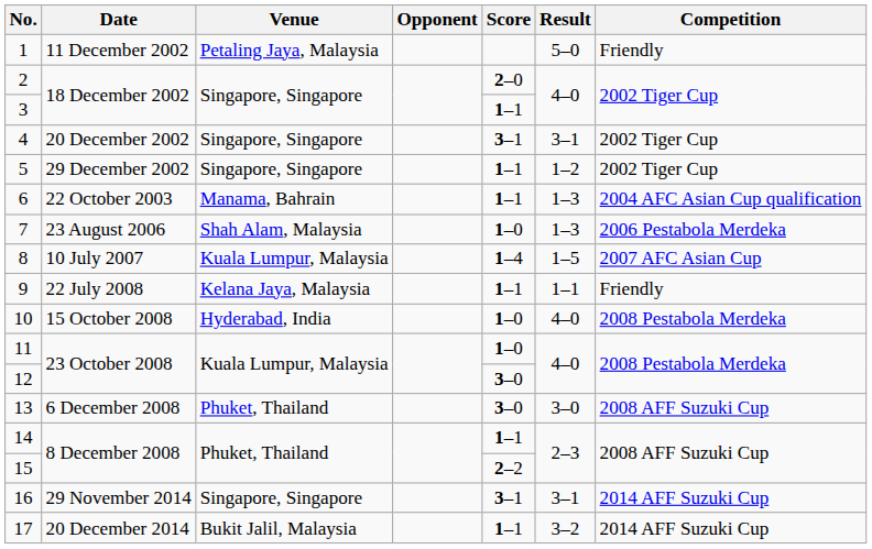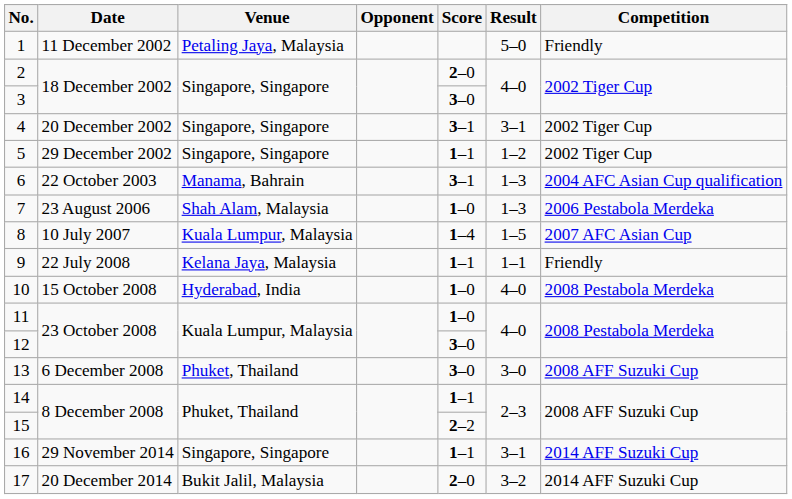3 | Score: 1–1 -> 3–0
6 | Score: 1–1 -> 3–1
16 | Score: 3–1 -> 1–1
17 | Score: 1–1 -> 2–0
